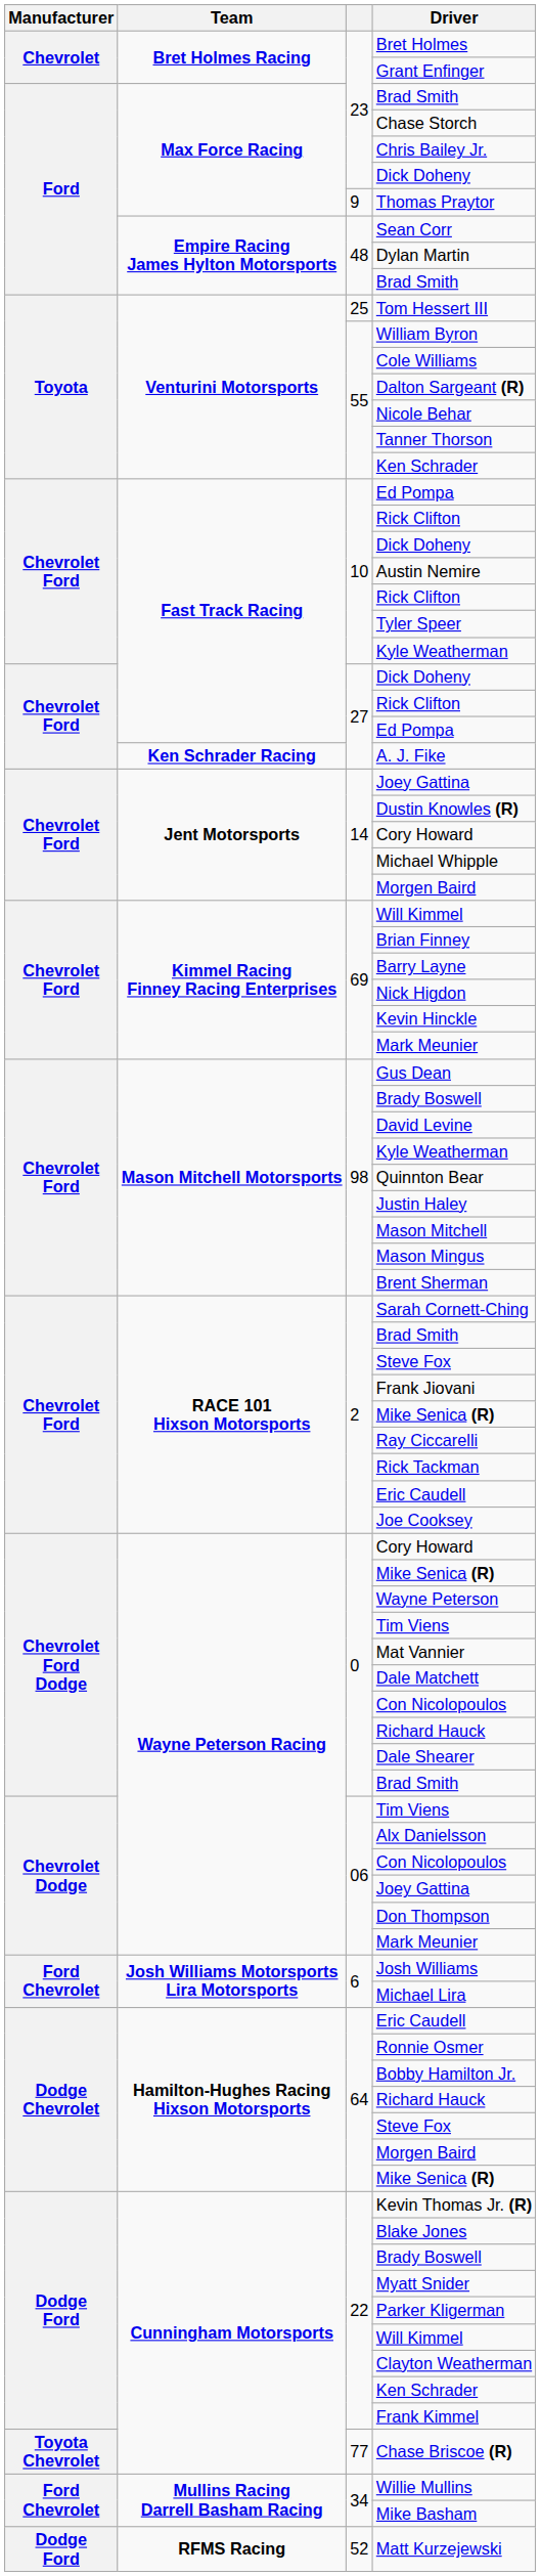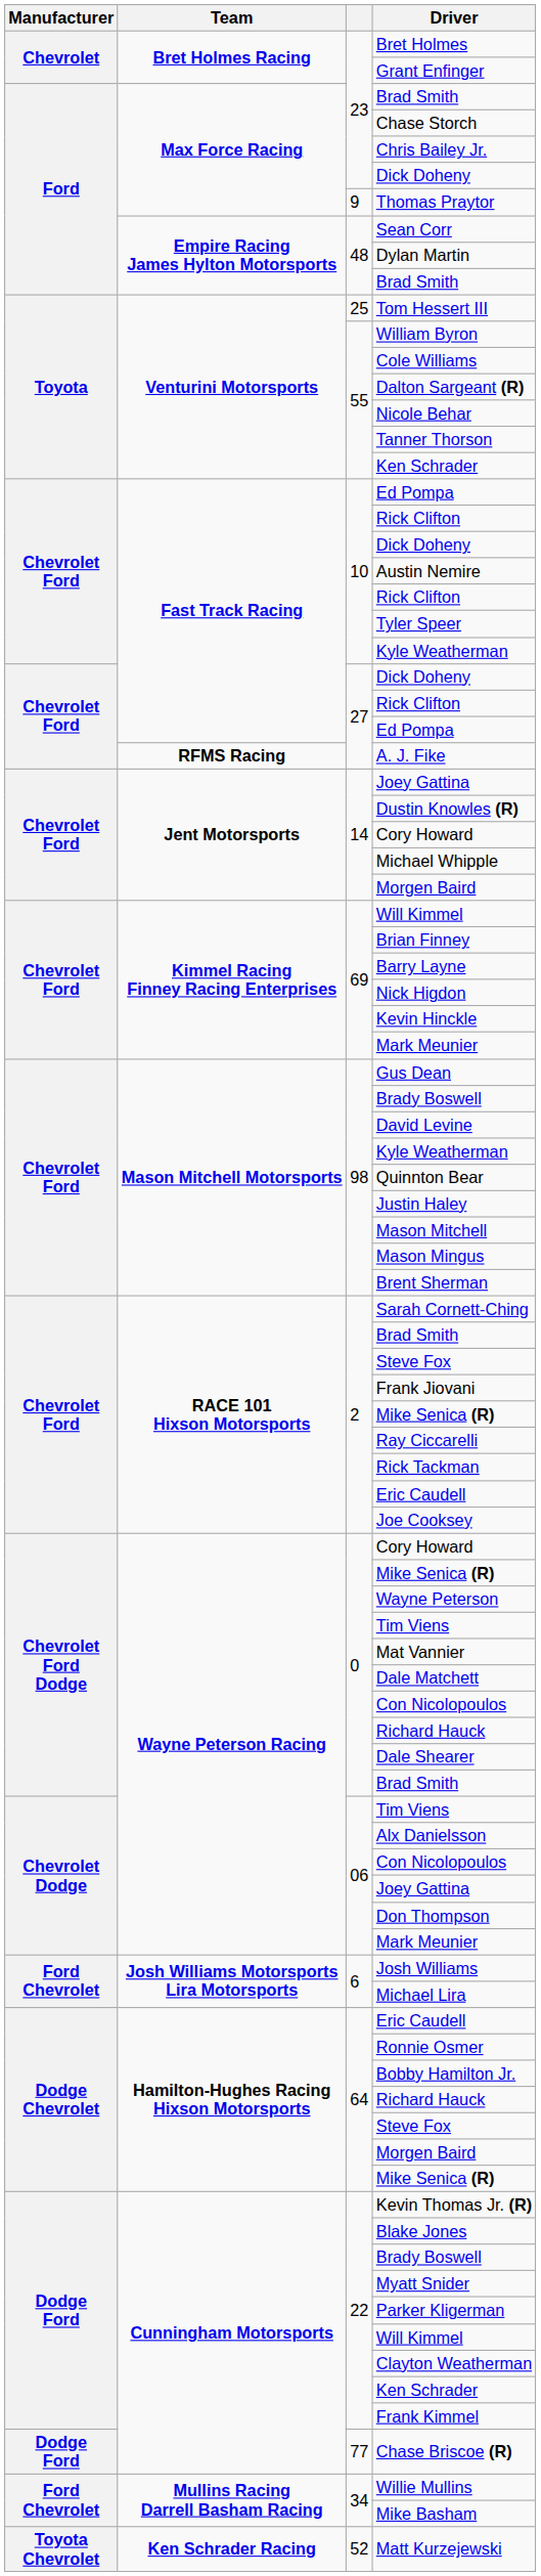A. J. Fike | Team: Ken Schrader Racing -> RFMS Racing
Chase Briscoe (R) | Manufacturer: Toyota Chevrolet -> Dodge Ford
Matt Kurzejewski | Manufacturer: Dodge Ford -> Toyota Chevrolet
Matt Kurzejewski | Team: RFMS Racing -> Ken Schrader Racing
